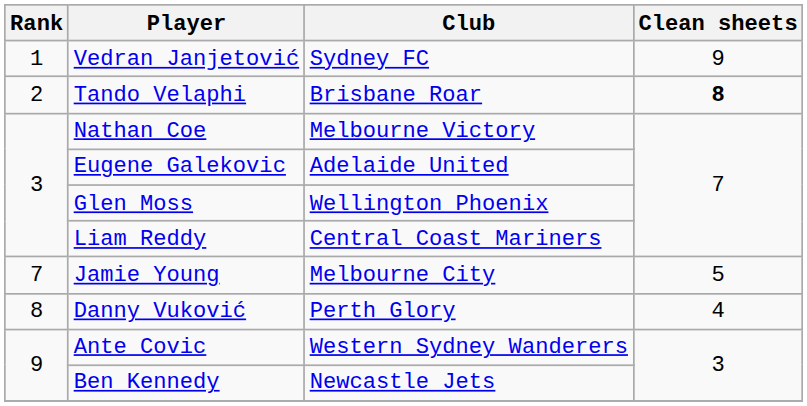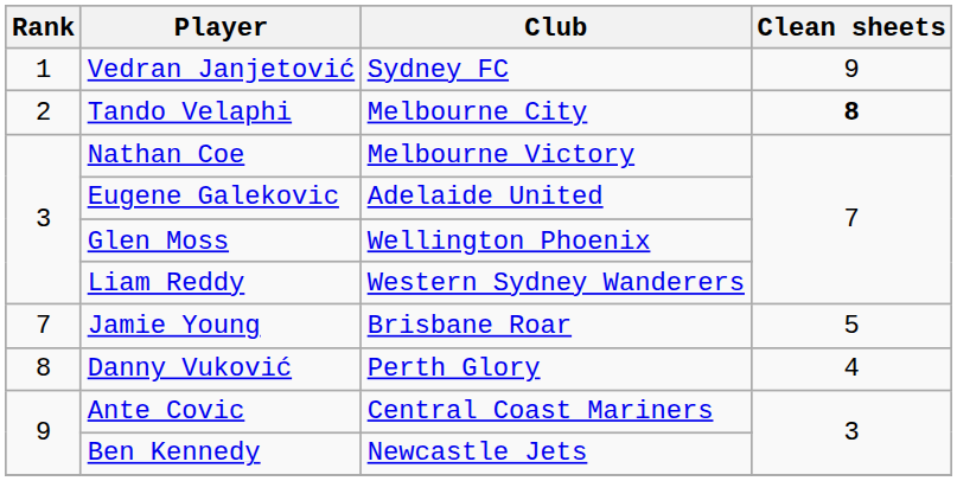Tando Velaphi | Club: Brisbane Roar -> Melbourne City
Liam Reddy | Club: Central Coast Mariners -> Western Sydney Wanderers
Jamie Young | Club: Melbourne City -> Brisbane Roar
Ante Covic | Club: Western Sydney Wanderers -> Central Coast Mariners
